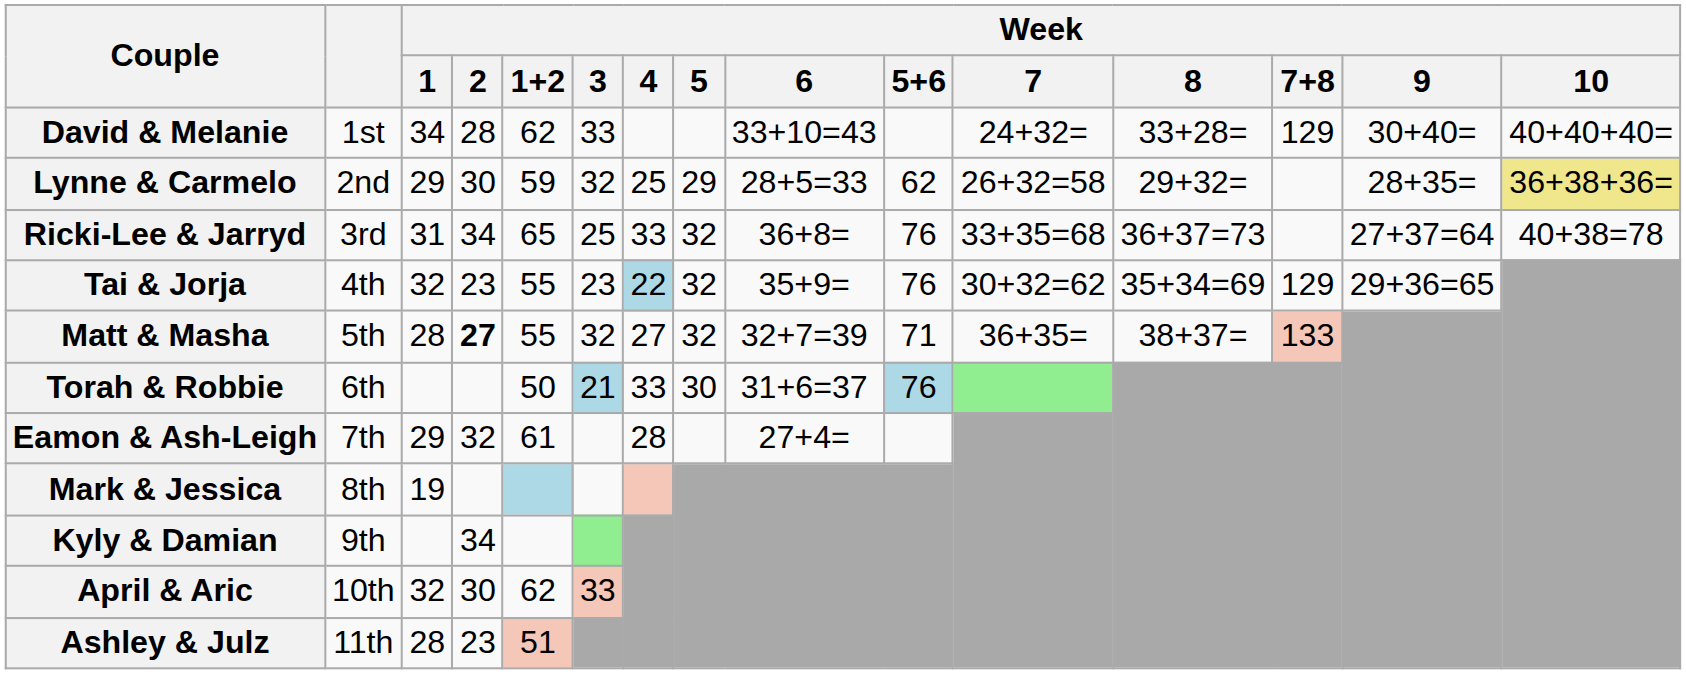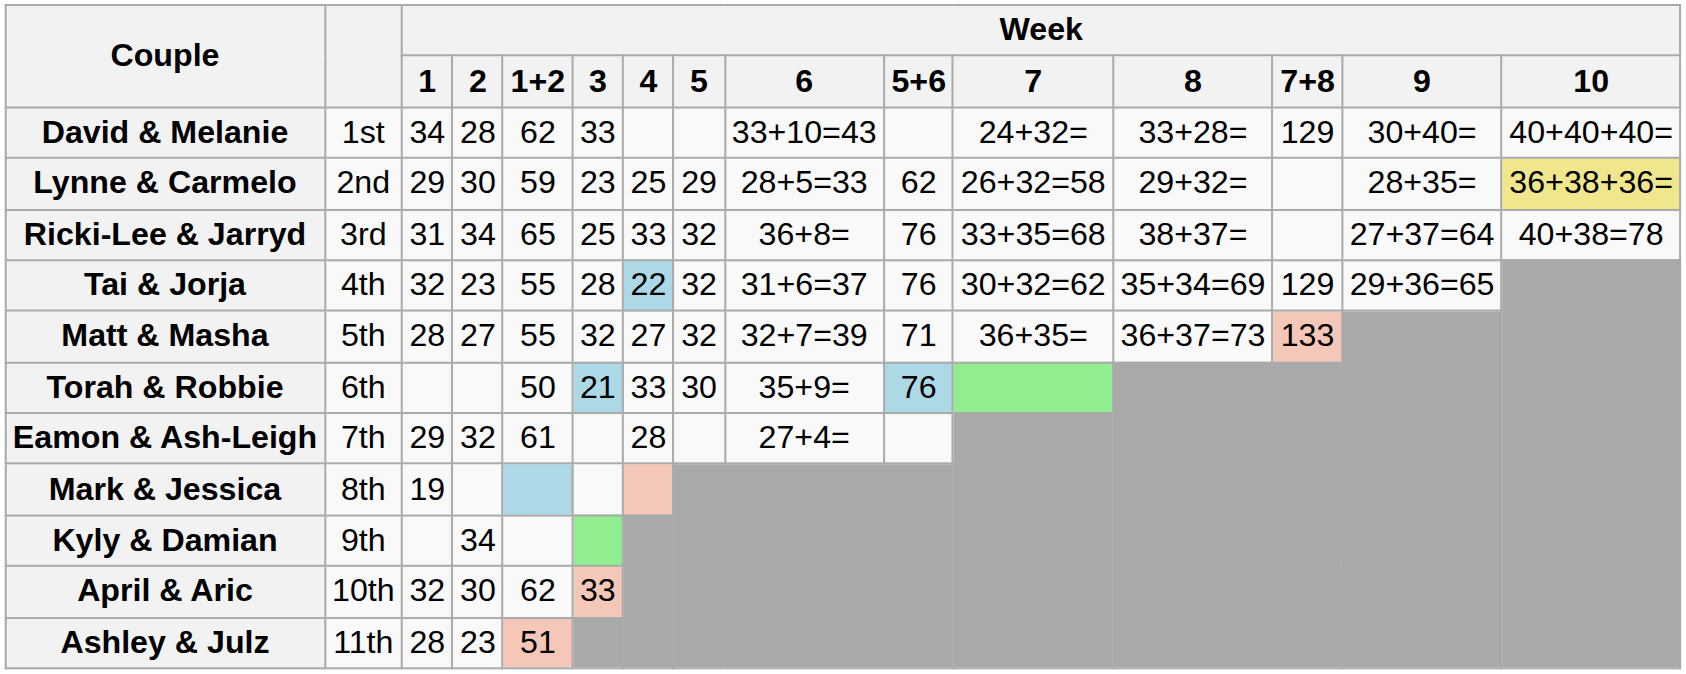Lynne & Carmelo | Week / 3: 32 -> 23
Ricki-Lee & Jarryd | Week / 8: 36+37=73 -> 38+37=
Tai & Jorja | Week / 3: 23 -> 28
Tai & Jorja | Week / 6: 35+9= -> 31+6=37
Matt & Masha | Week / 2: bold -> normal
Matt & Masha | Week / 8: 38+37= -> 36+37=73
Torah & Robbie | Week / 6: 31+6=37 -> 35+9=
